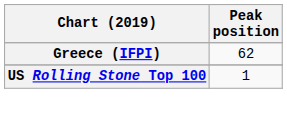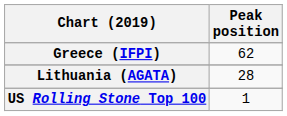+ row: Lithuania (AGATA) | 28
